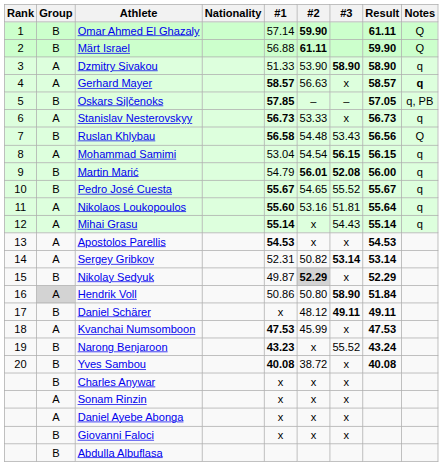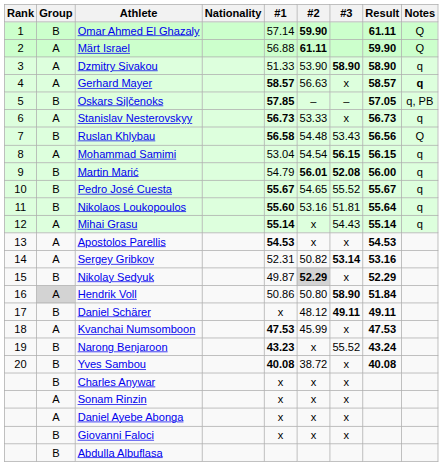Märt Israel | Group: B -> A
Nikolaos Loukopoulos | Group: A -> B
Sergey Gribkov | Result: 53.14 -> 53.16
